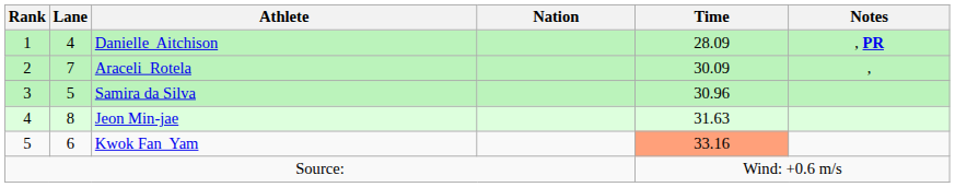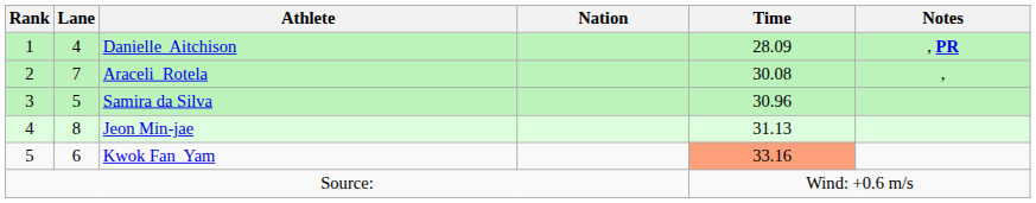Araceli Rotela | Time: 30.09 -> 30.08
Jeon Min-jae | Time: 31.63 -> 31.13
